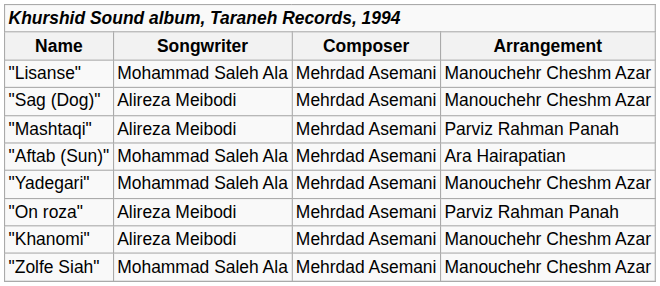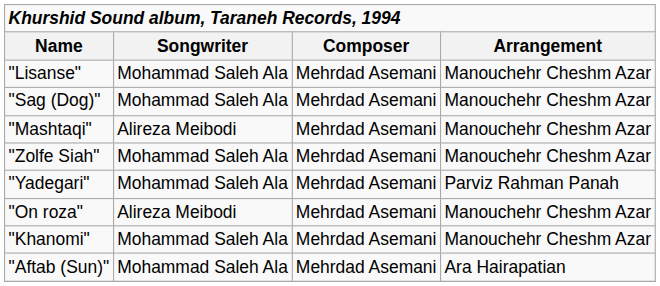"Sag (Dog)" | column 2: Alireza Meibodi -> Mohammad Saleh Ala
"Mashtaqi" | column 4: Parviz Rahman Panah -> Manouchehr Cheshm Azar
rows swapped: "Zolfe Siah" <-> "Aftab (Sun)"
"Yadegari" | column 4: Manouchehr Cheshm Azar -> Parviz Rahman Panah
"On roza" | column 4: Parviz Rahman Panah -> Manouchehr Cheshm Azar
"Khanomi" | column 2: Alireza Meibodi -> Mohammad Saleh Ala
